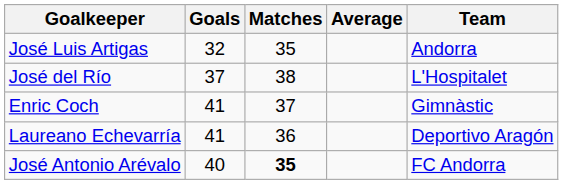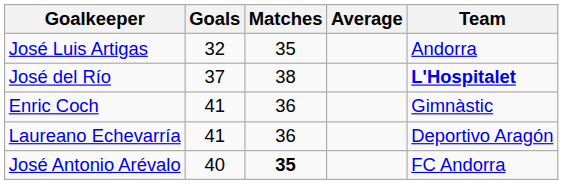José del Río | Team: normal -> bold
Enric Coch | Matches: 37 -> 36
